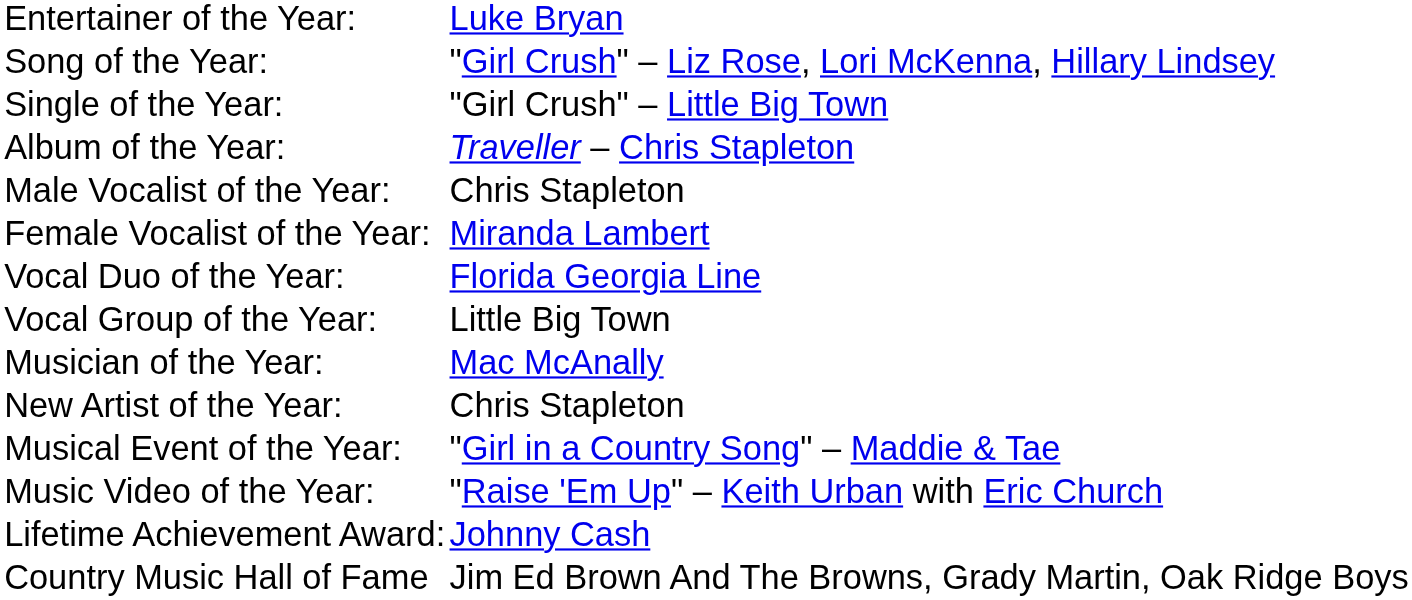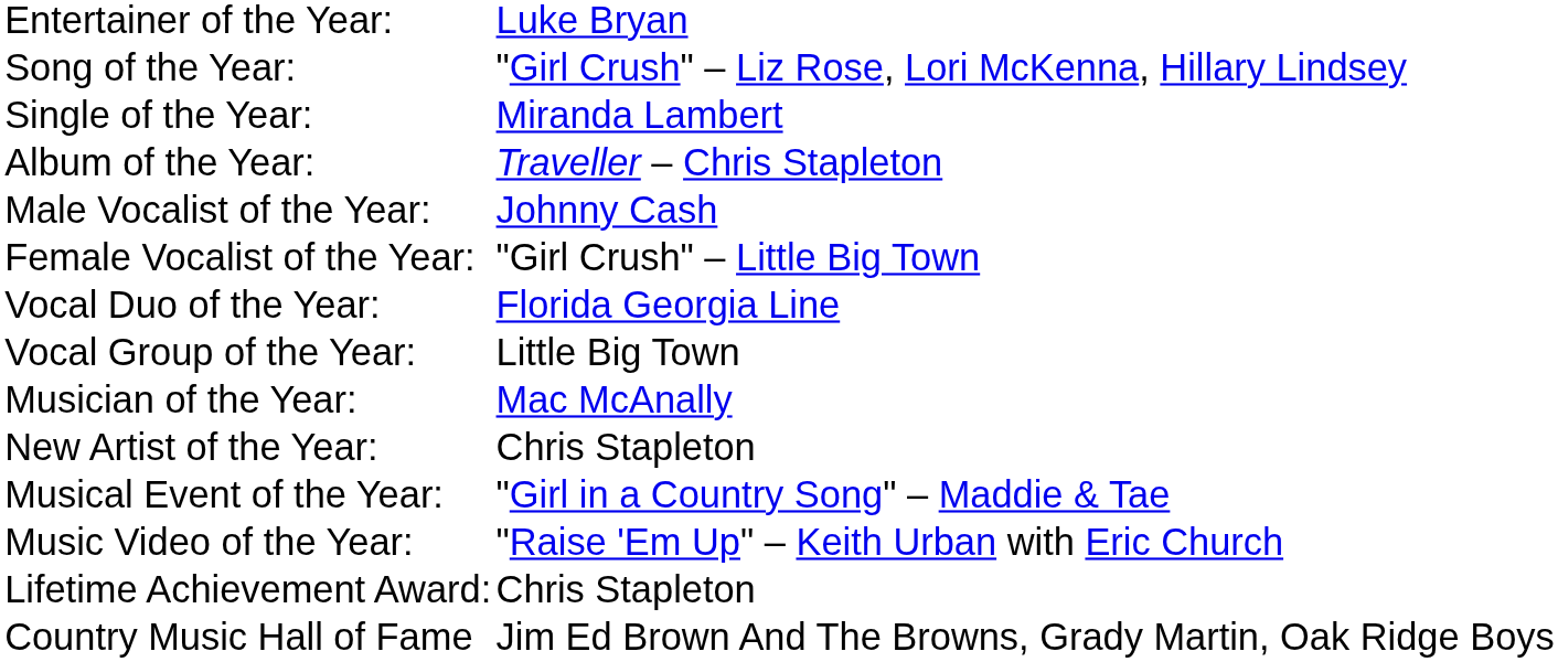Single of the Year: | column 2: "Girl Crush" – Little Big Town -> Miranda Lambert
Male Vocalist of the Year: | column 2: Chris Stapleton -> Johnny Cash
Female Vocalist of the Year: | column 2: Miranda Lambert -> "Girl Crush" – Little Big Town
Lifetime Achievement Award: | column 2: Johnny Cash -> Chris Stapleton
